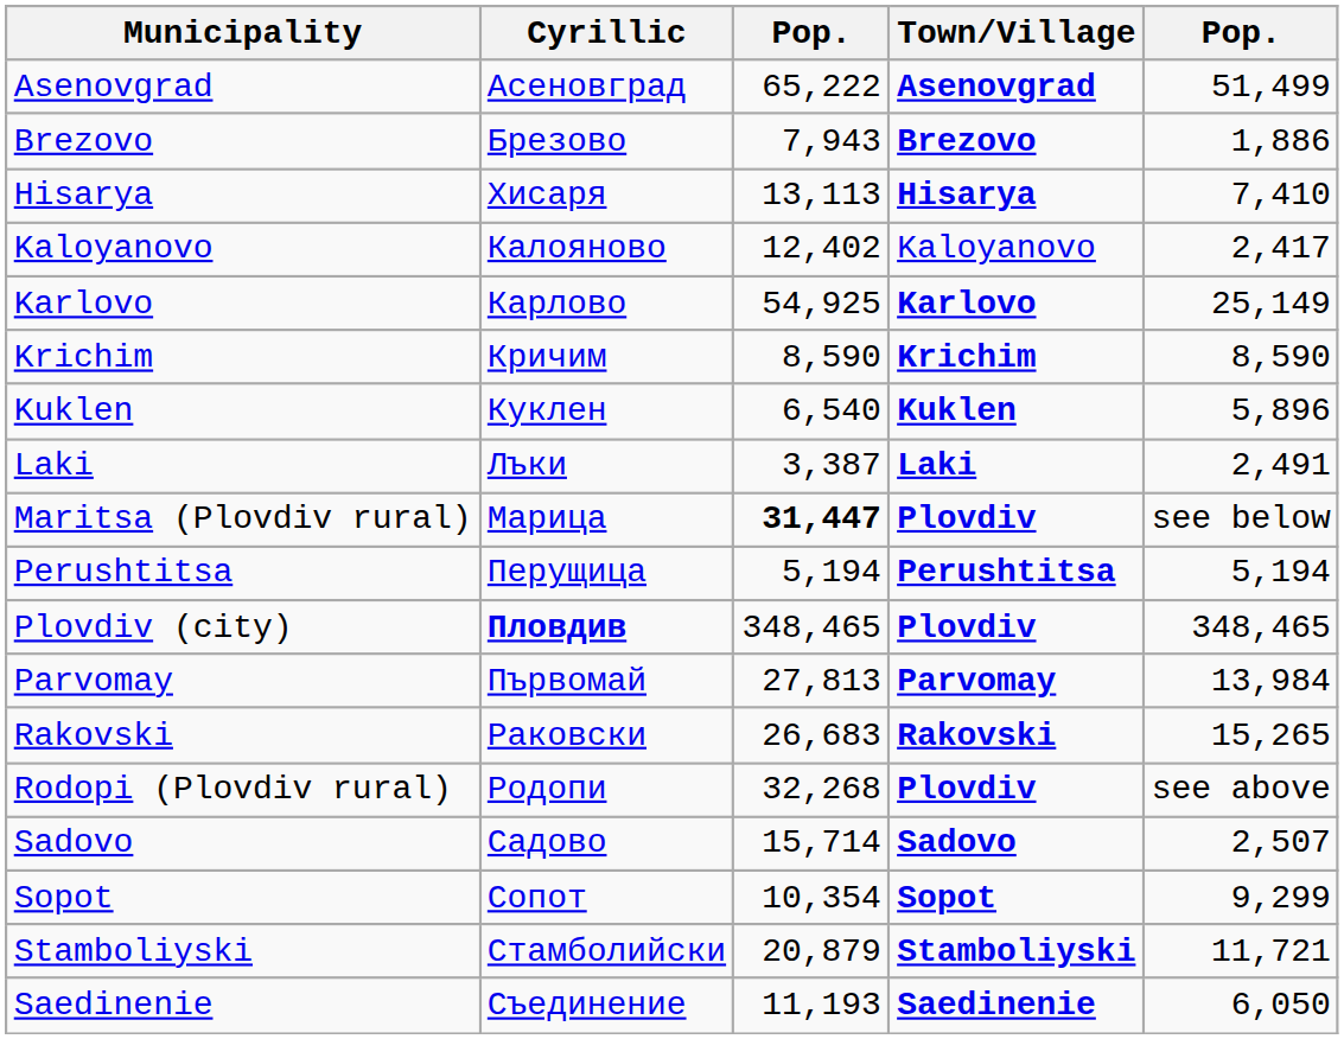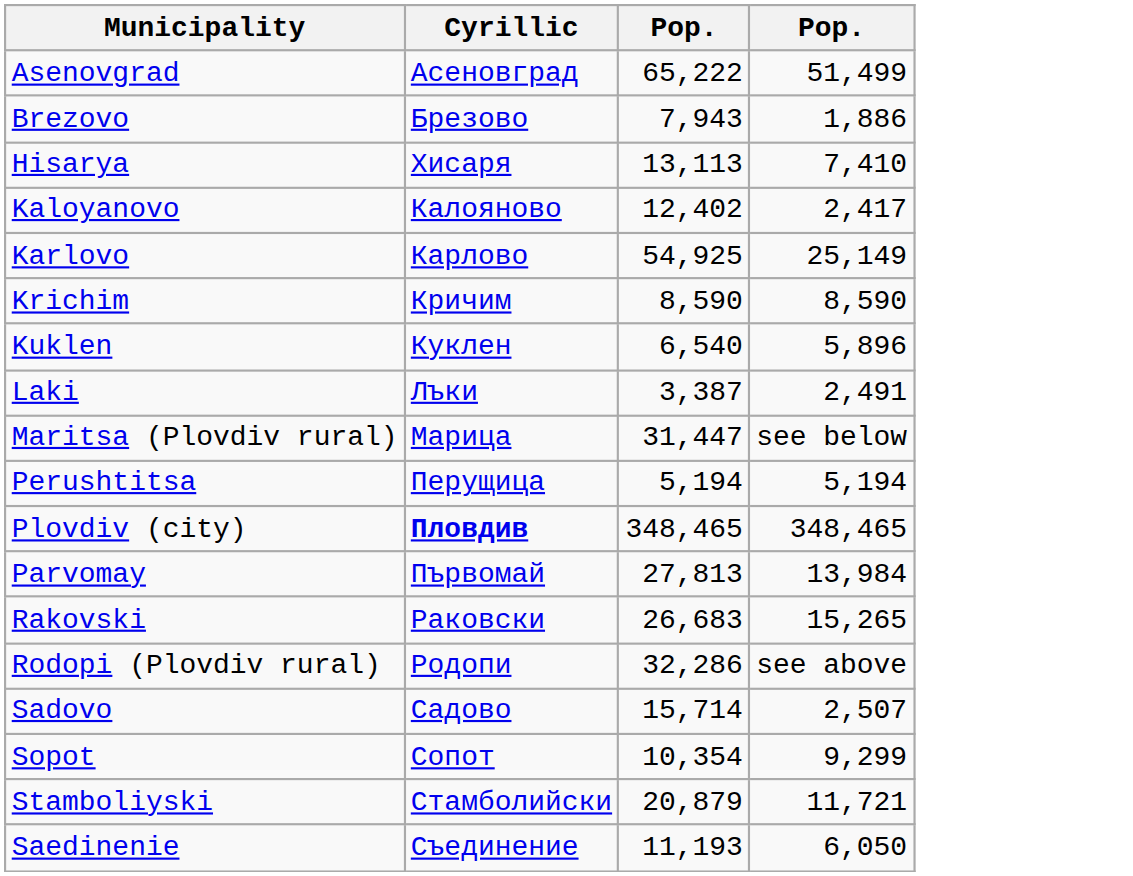- column: Town/Village | Asenovgrad | Brezovo | Hisarya | Kaloyanovo | Karlovo | Krichim | Kuklen | Laki | Plovdiv | Perushtitsa | Plovdiv | Parvomay | Rakovski | Plovdiv | Sadovo | Sopot | Stamboliyski | Saedinenie
Maritsa (Plovdiv rural) | column 3: bold -> normal
Rodopi (Plovdiv rural) | column 3: 32,268 -> 32,286
